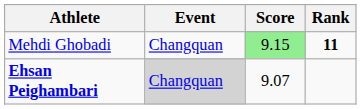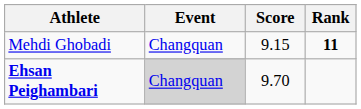Mehdi Ghobadi | Score: lightgreen background -> no background
Ehsan Peighambari | Score: 9.07 -> 9.70
